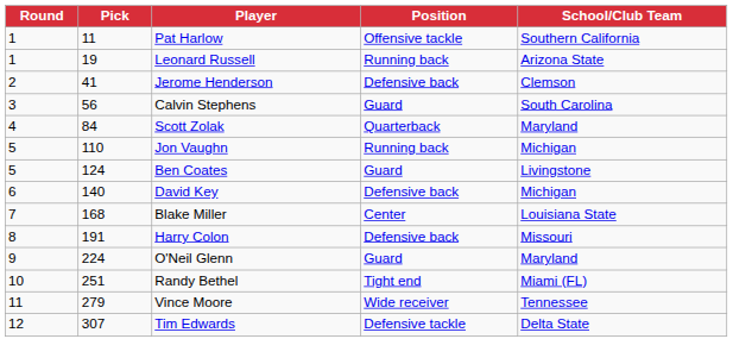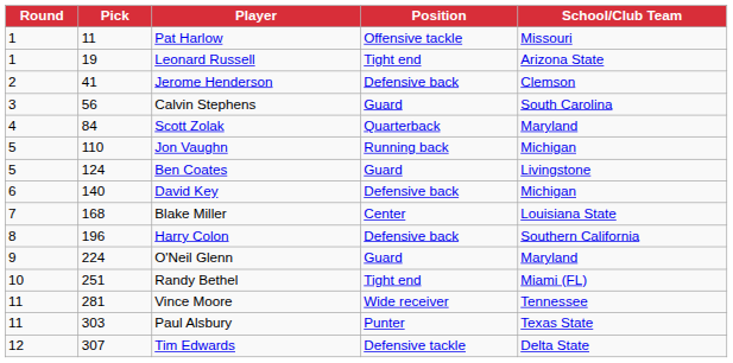Pat Harlow | School/Club Team: Southern California -> Missouri
Leonard Russell | Position: Running back -> Tight end
Harry Colon | Pick: 191 -> 196
Harry Colon | School/Club Team: Missouri -> Southern California
Vince Moore | Pick: 279 -> 281
+ row: 11 | 303 | Paul Alsbury | Punter | Texas State
